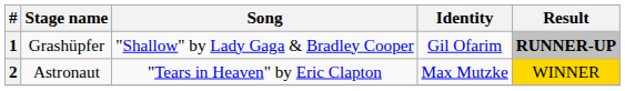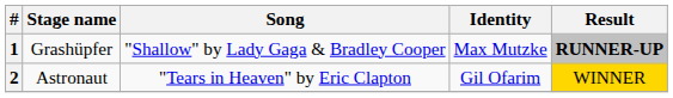1 | Identity: Gil Ofarim -> Max Mutzke
2 | Identity: Max Mutzke -> Gil Ofarim
